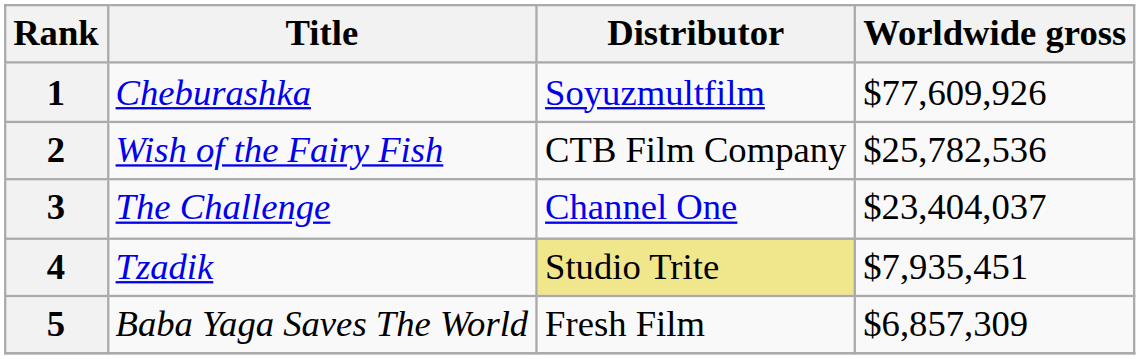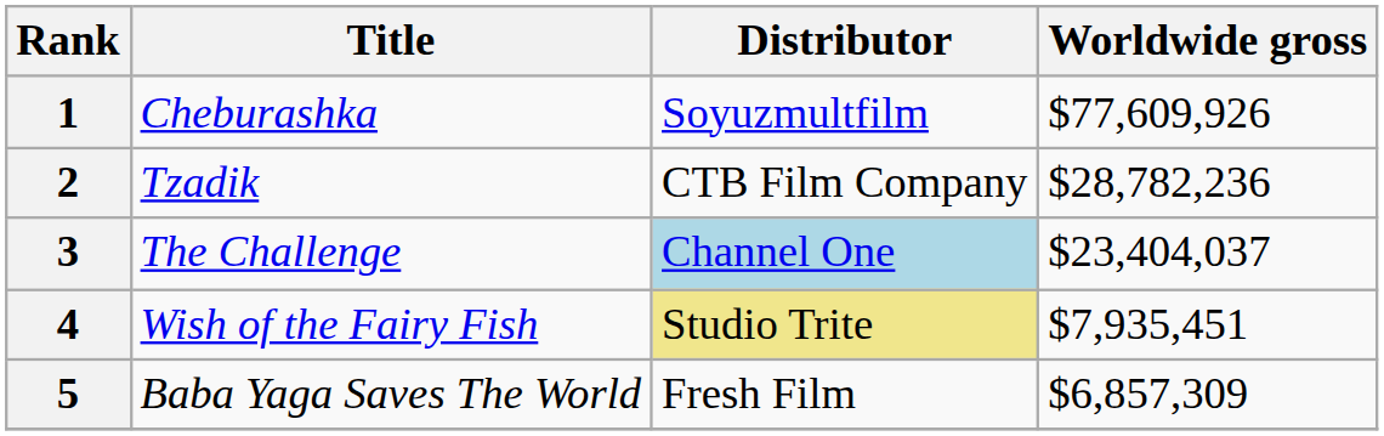2 | Title: Wish of the Fairy Fish -> Tzadik
2 | Worldwide gross: $25,782,536 -> $28,782,236
3 | Distributor: no background -> lightblue background
4 | Title: Tzadik -> Wish of the Fairy Fish
